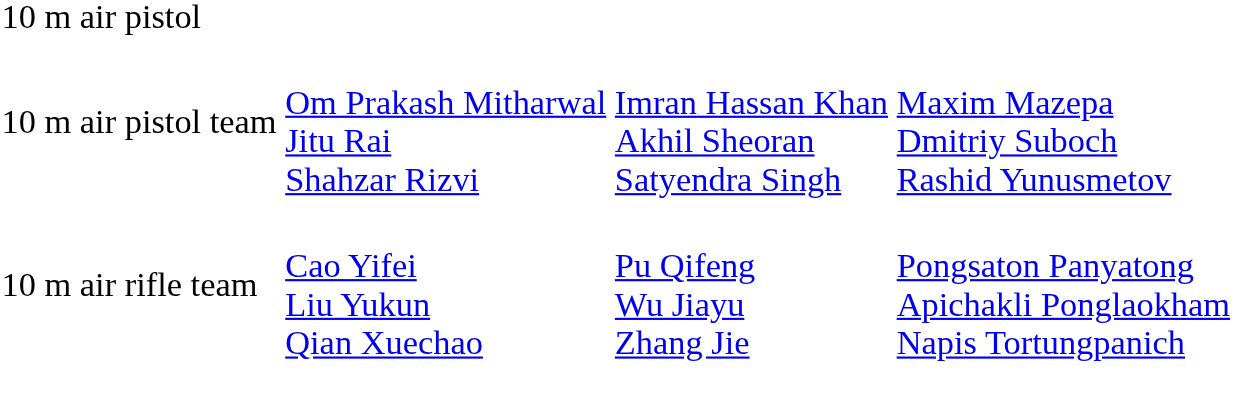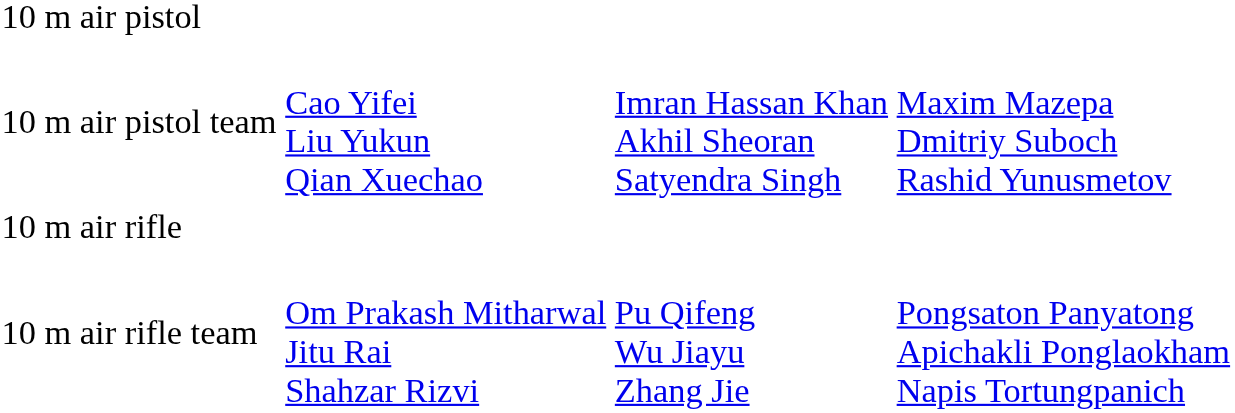10 m air pistol team | column 2: Om Prakash Mitharwal Jitu Rai Shahzar Rizvi -> Cao Yifei Liu Yukun Qian Xuechao
+ row: 10 m air rifle
10 m air rifle team | column 2: Cao Yifei Liu Yukun Qian Xuechao -> Om Prakash Mitharwal Jitu Rai Shahzar Rizvi
